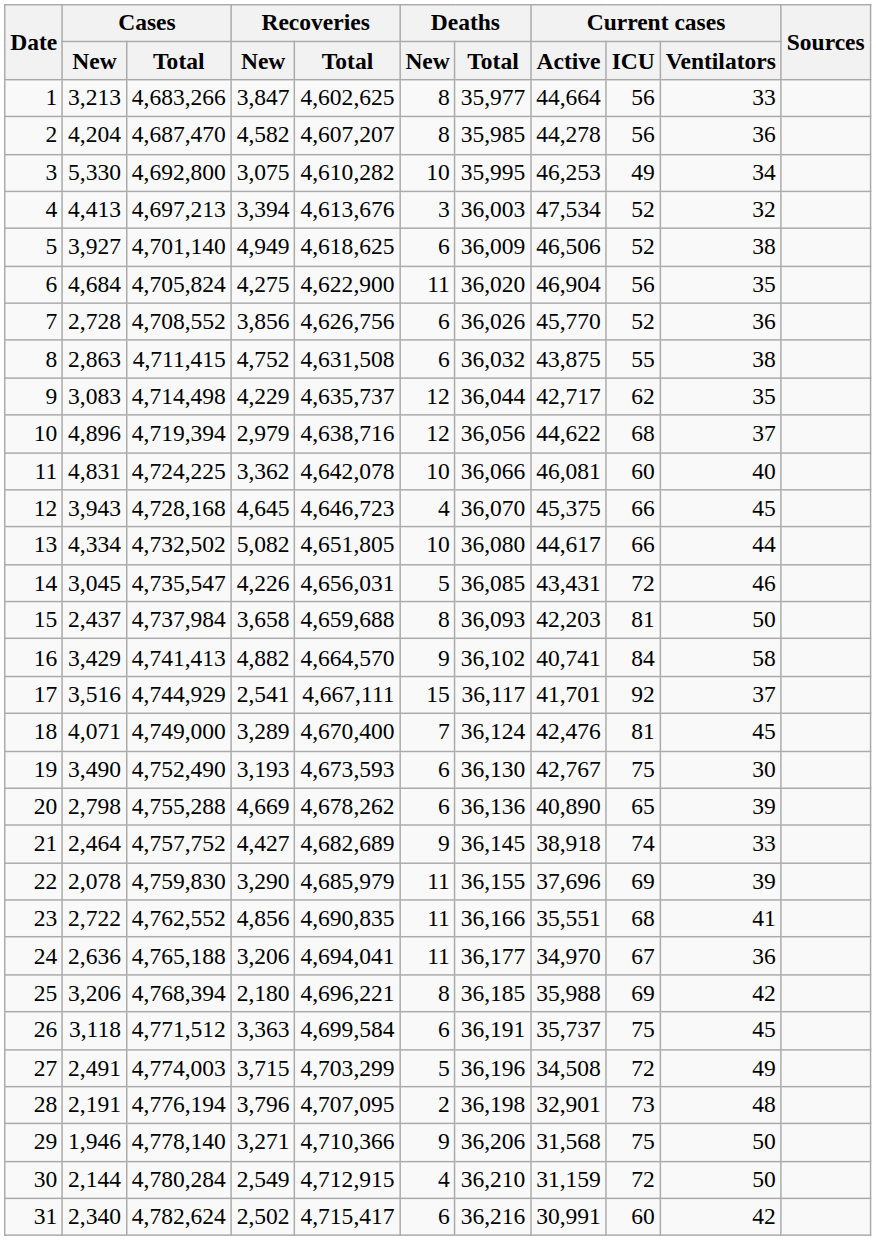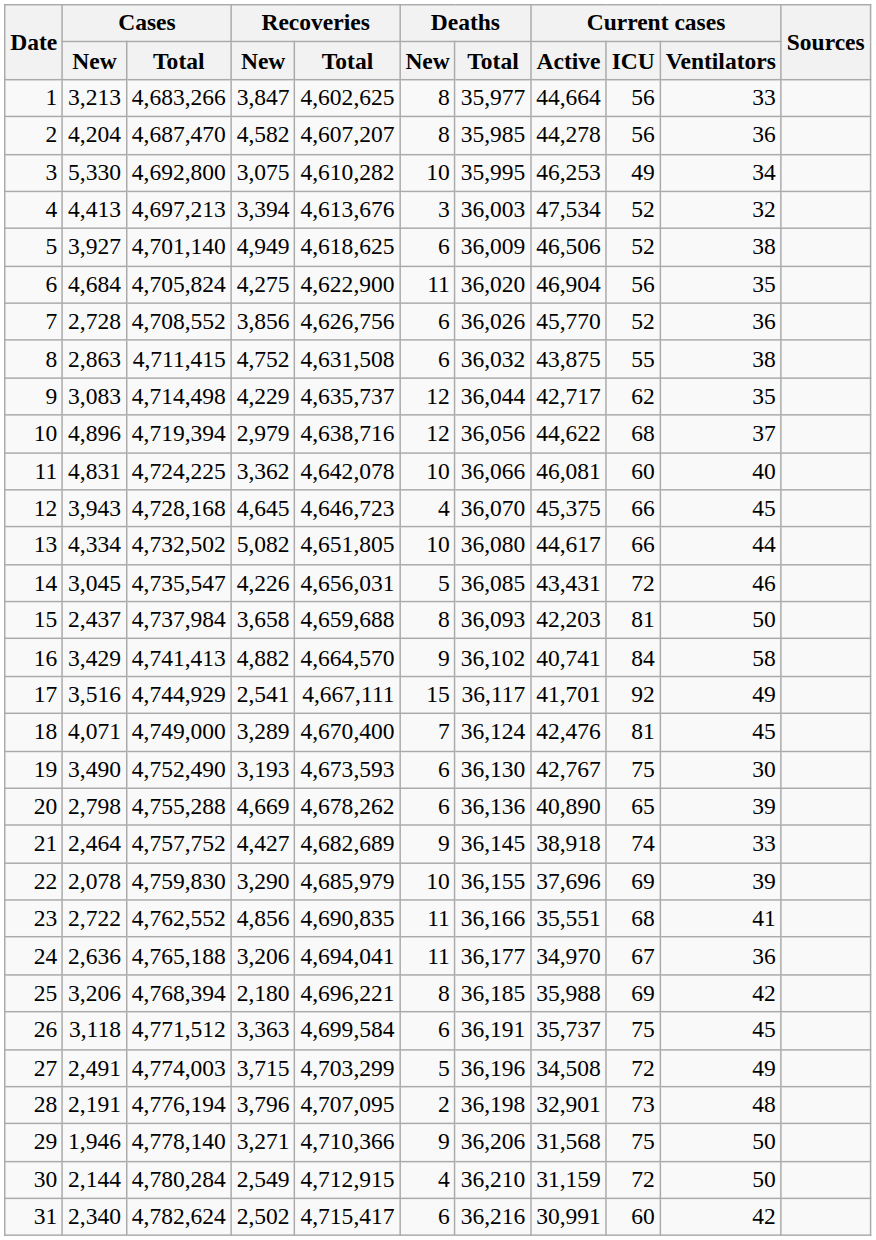17 | Current cases / Ventilators: 37 -> 49
22 | Deaths / New: 11 -> 10
